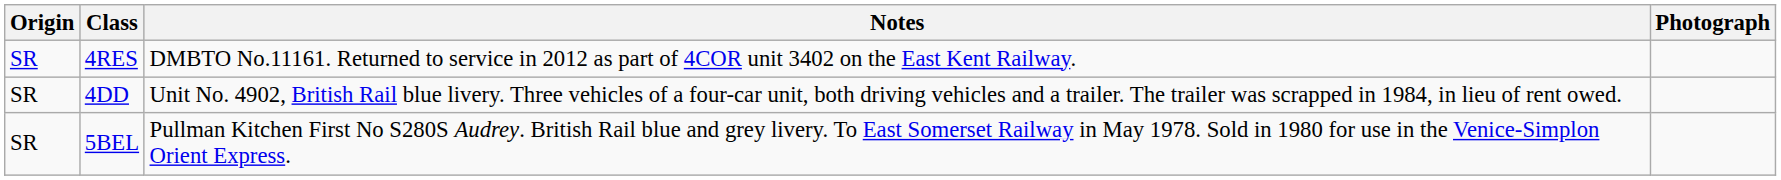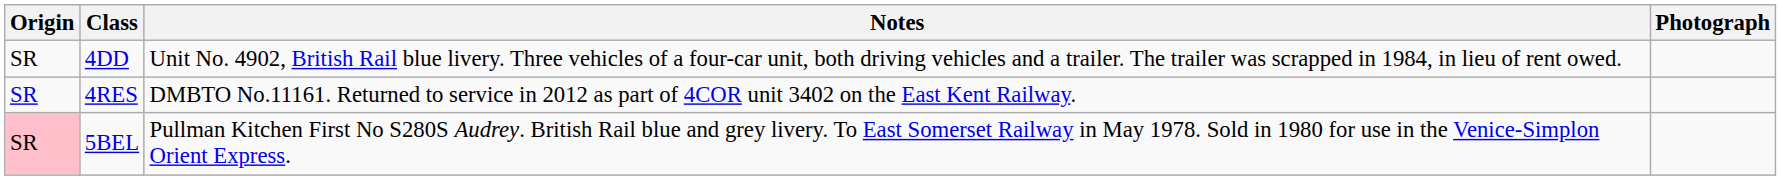rows swapped: 4RES <-> 4DD
5BEL | Origin: no background -> pink background
